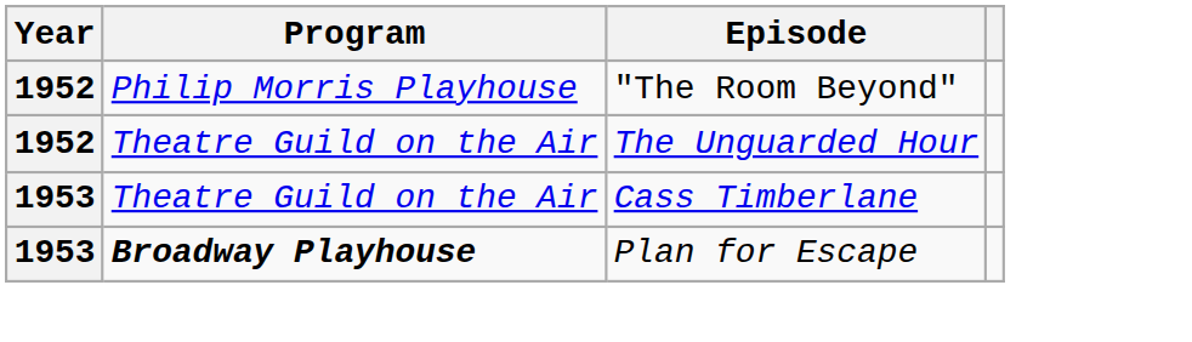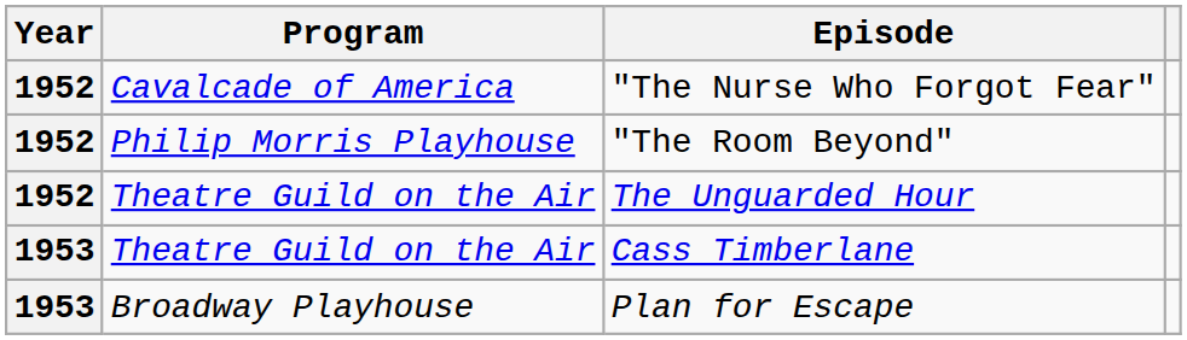+ row: 1952 | Cavalcade of America | "The Nurse Who Forgot Fear"
Plan for Escape | Program: bold -> normal
